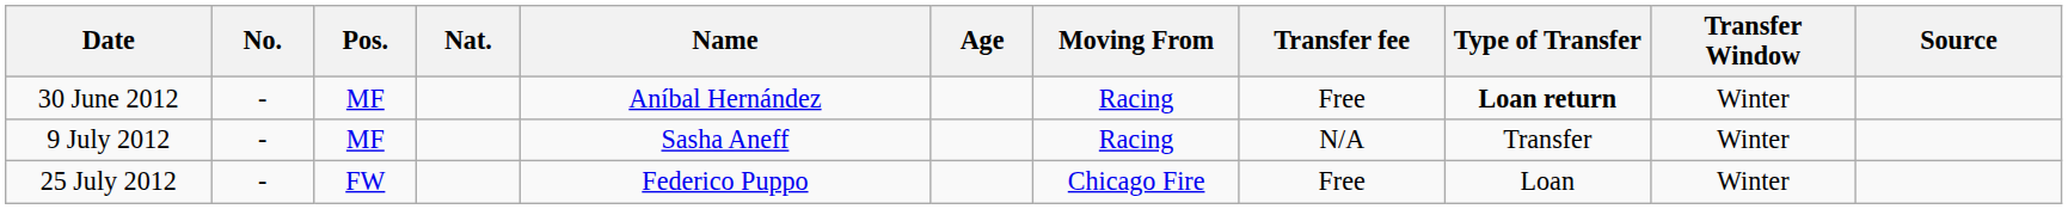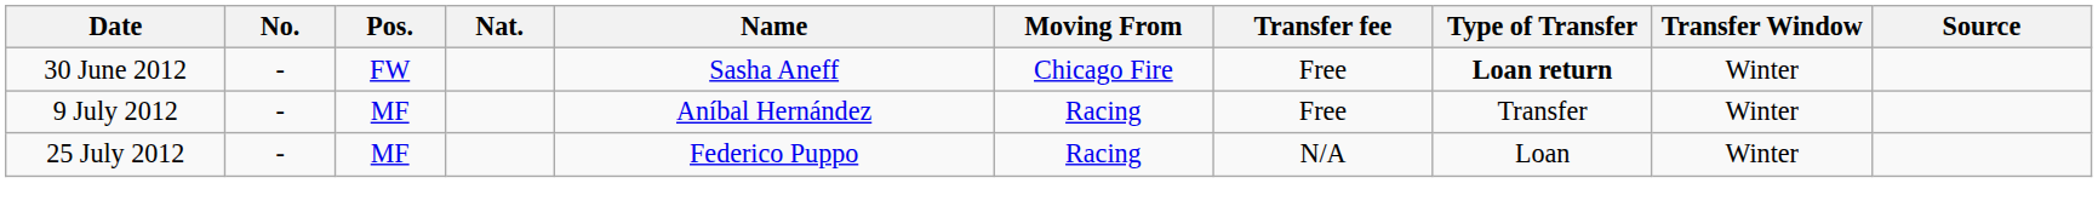- column: Age
30 June 2012 | Pos.: MF -> FW
30 June 2012 | Name: Aníbal Hernández -> Sasha Aneff
30 June 2012 | Moving From: Racing -> Chicago Fire
9 July 2012 | Name: Sasha Aneff -> Aníbal Hernández
9 July 2012 | Transfer fee: N/A -> Free
25 July 2012 | Pos.: FW -> MF
25 July 2012 | Moving From: Chicago Fire -> Racing
25 July 2012 | Transfer fee: Free -> N/A
